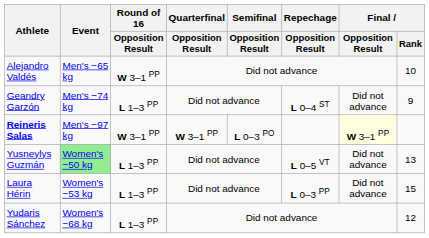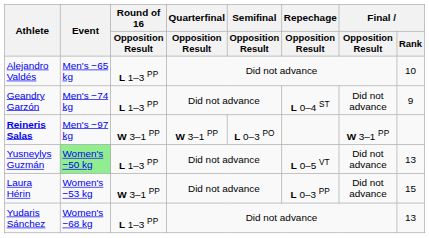Alejandro Valdés | Round of 16 / Opposition Result: W 3–1 PP -> L 1–3 PP
Reineris Salas | Final / Opposition Result: lightyellow background -> no background
Laura Hérin | Round of 16 / Opposition Result: L 1–3 PP -> W 3–1 PP
Yudaris Sánchez | Final / Rank: 12 -> 13
